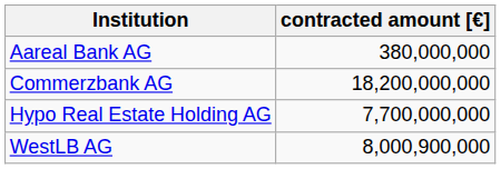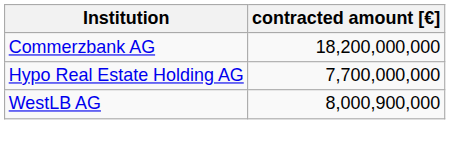- row: Aareal Bank AG | 380,000,000
